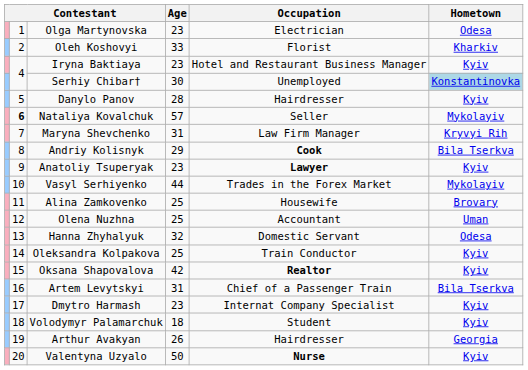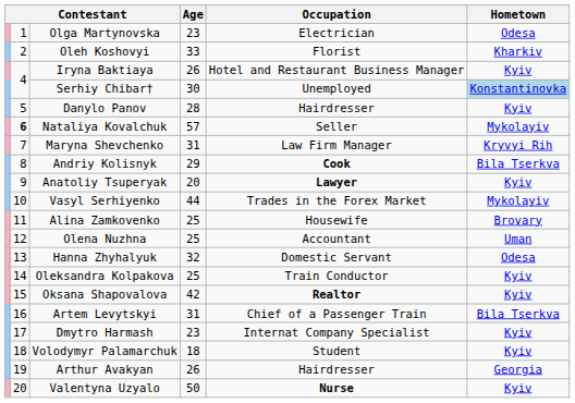Iryna Baktiaya | Age: 23 -> 26
Anatoliy Tsuperyak | Age: 23 -> 20
